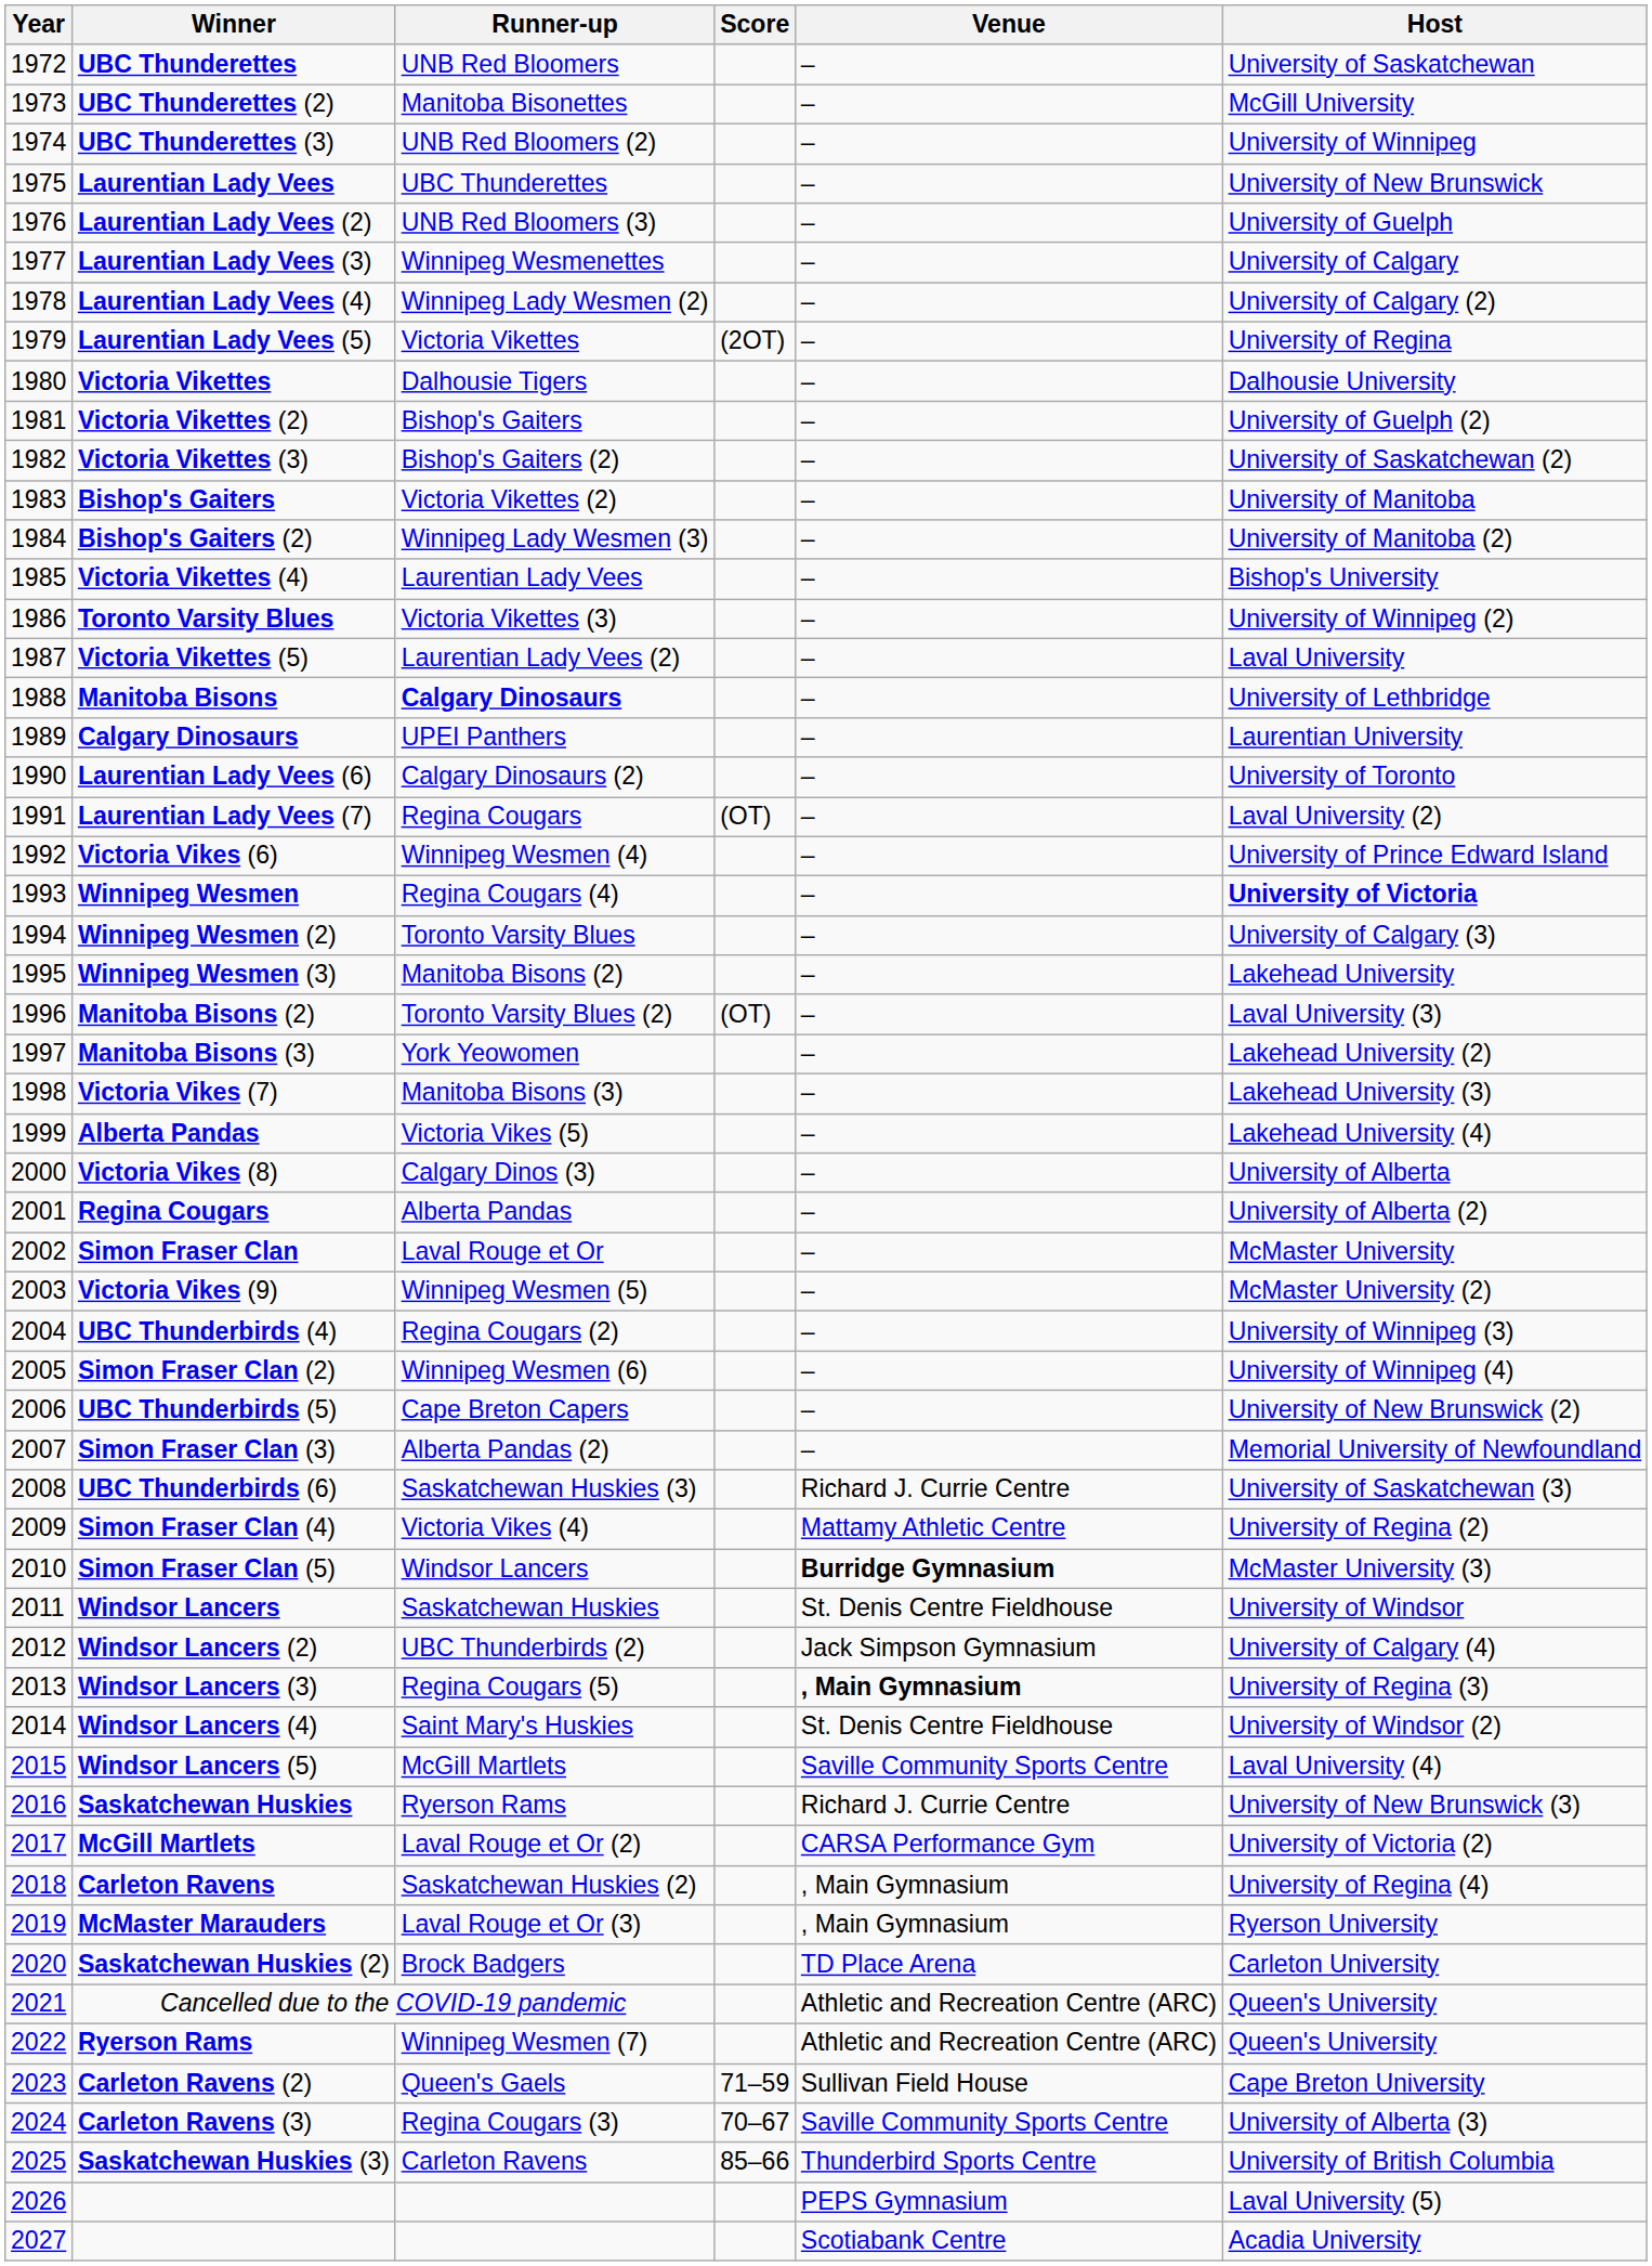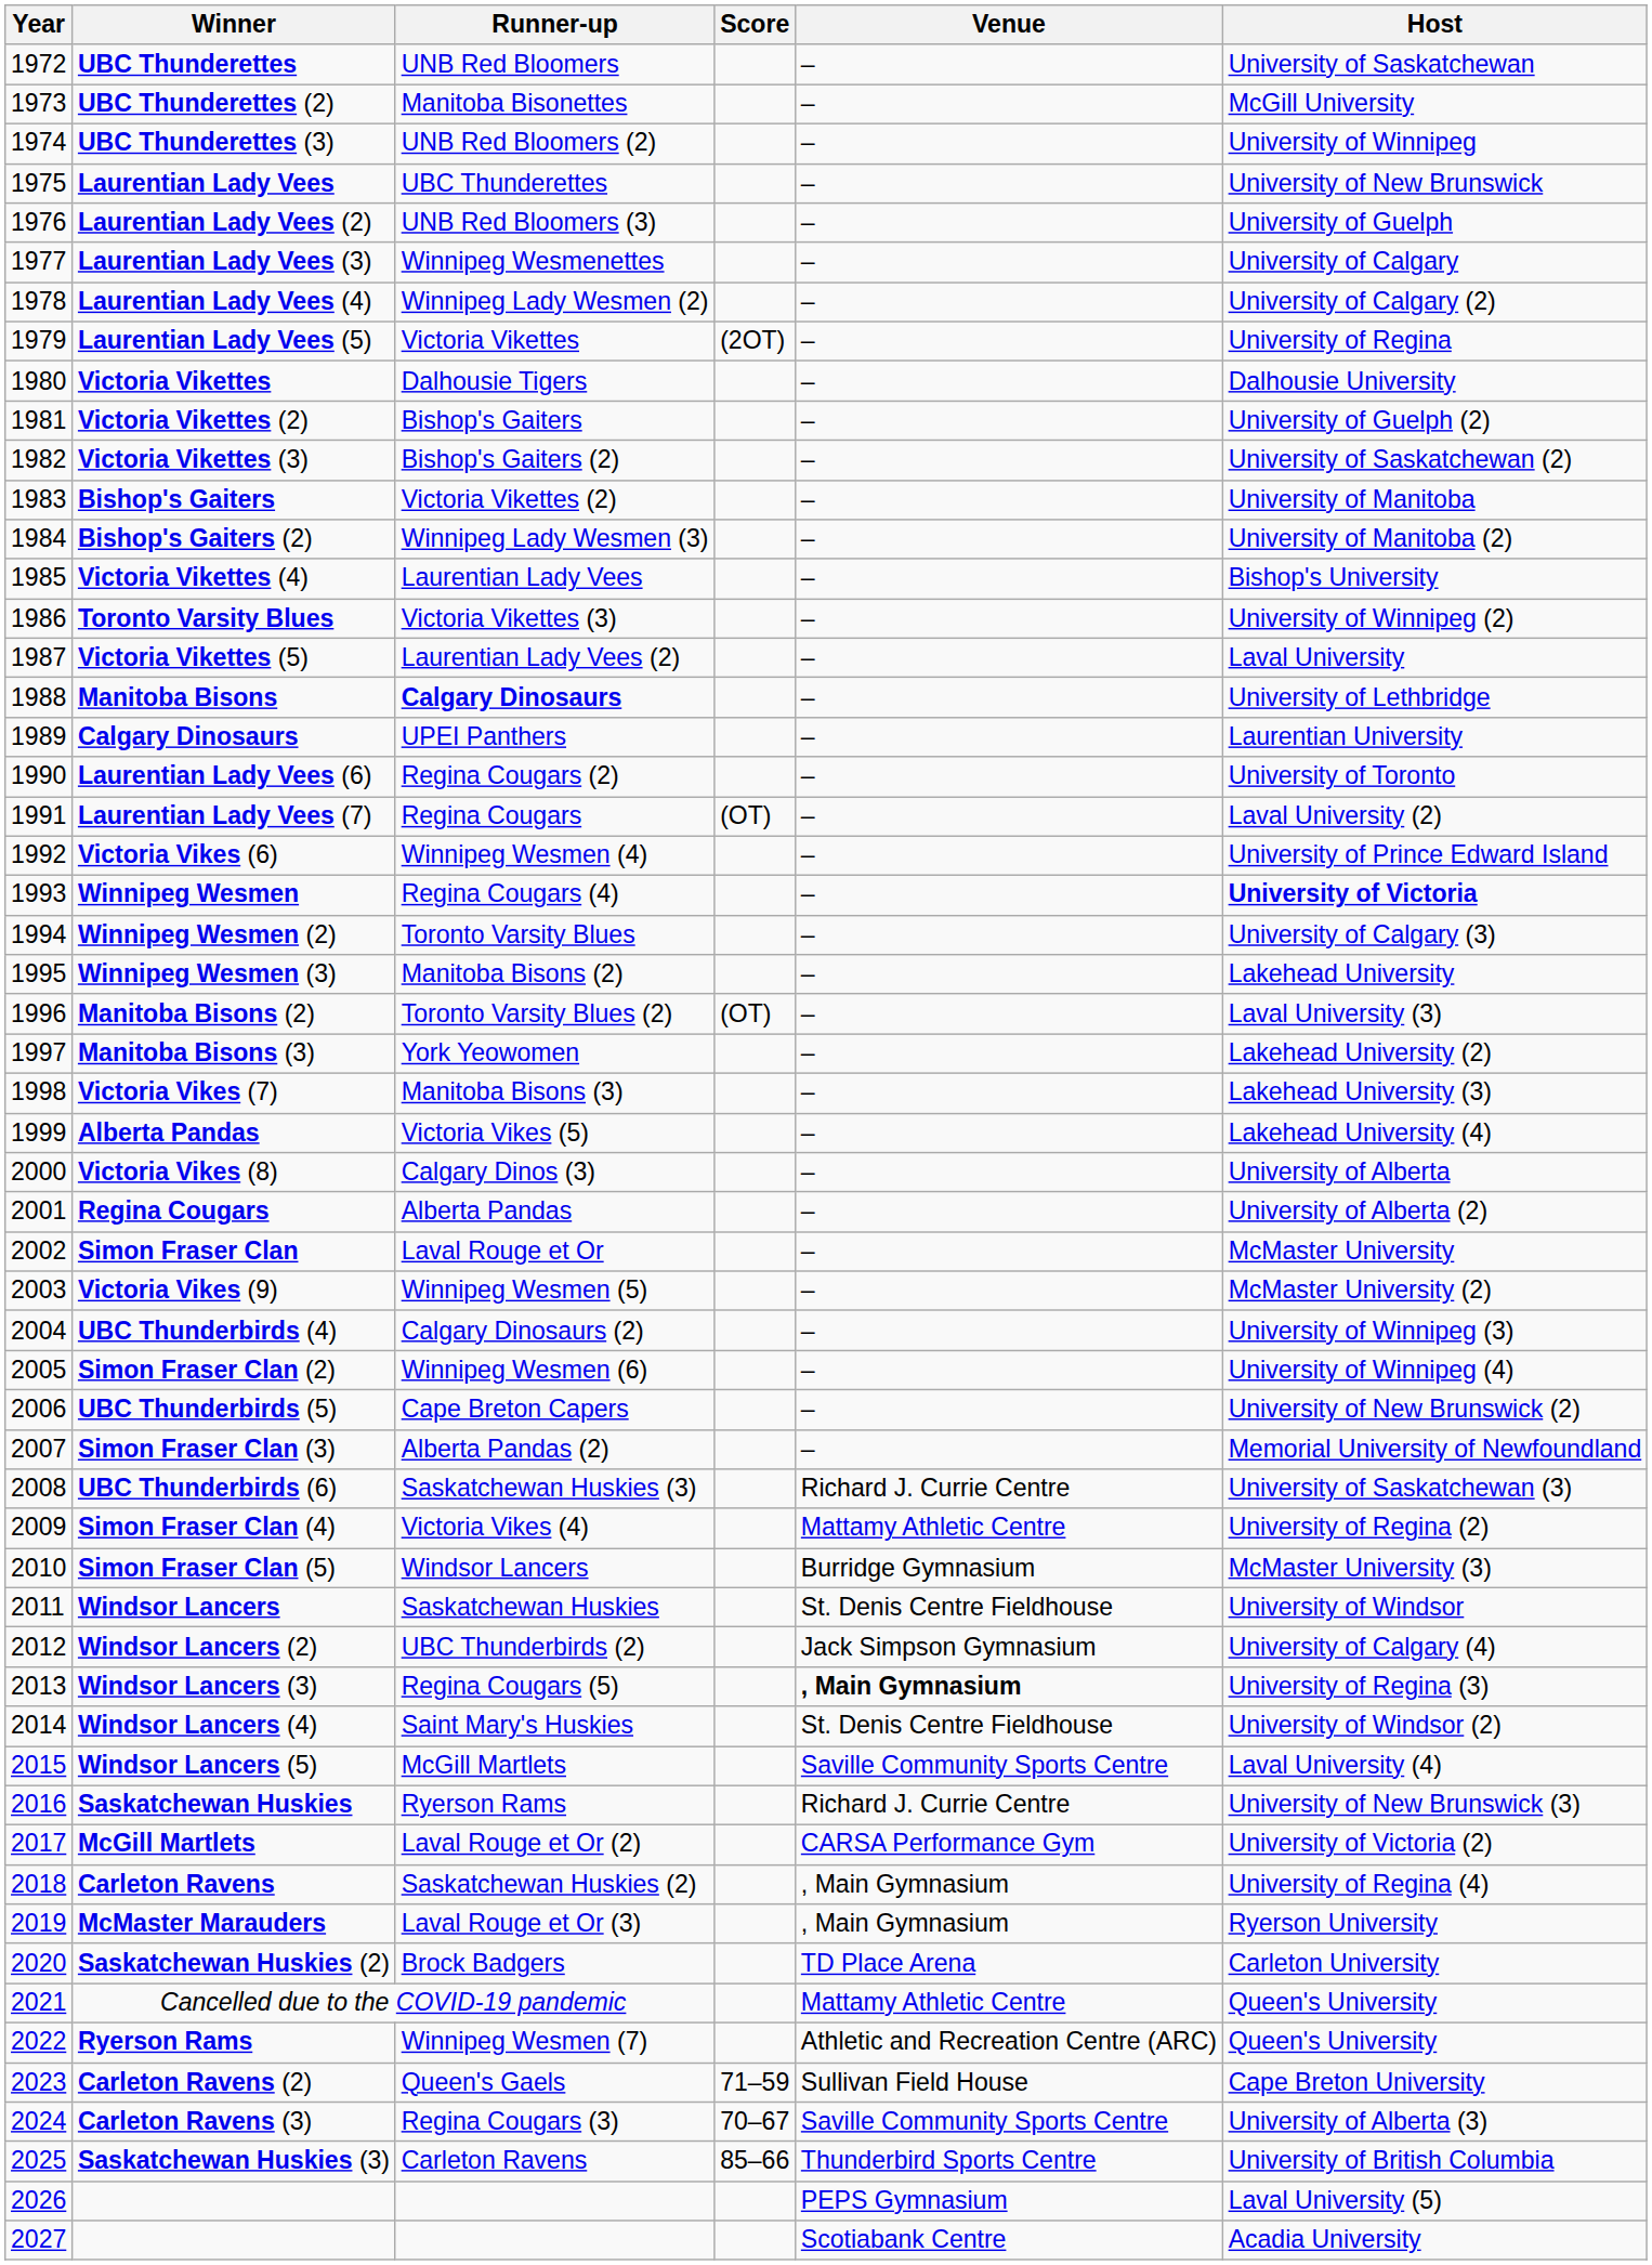Laurentian Lady Vees (6) | Runner-up: Calgary Dinosaurs (2) -> Regina Cougars (2)
UBC Thunderbirds (4) | Runner-up: Regina Cougars (2) -> Calgary Dinosaurs (2)
Simon Fraser Clan (5) | Venue: bold -> normal
Cancelled due to the COVID-19 pandemic | Venue: Athletic and Recreation Centre (ARC) -> Mattamy Athletic Centre
